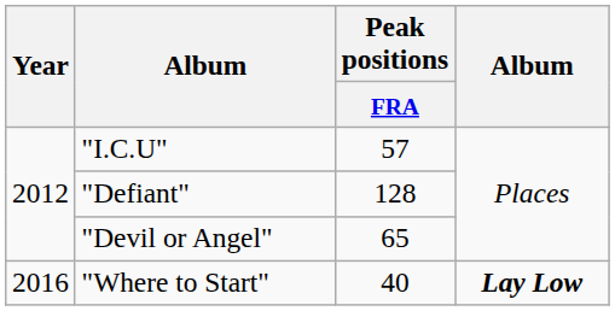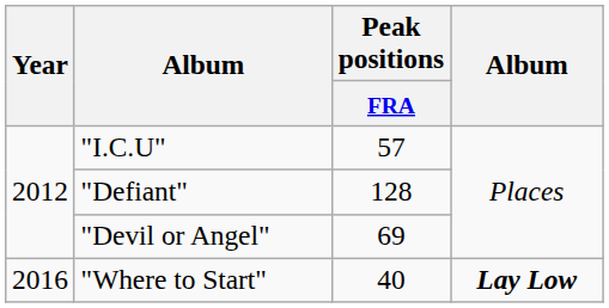"Devil or Angel" | Peak positions / FRA: 65 -> 69
